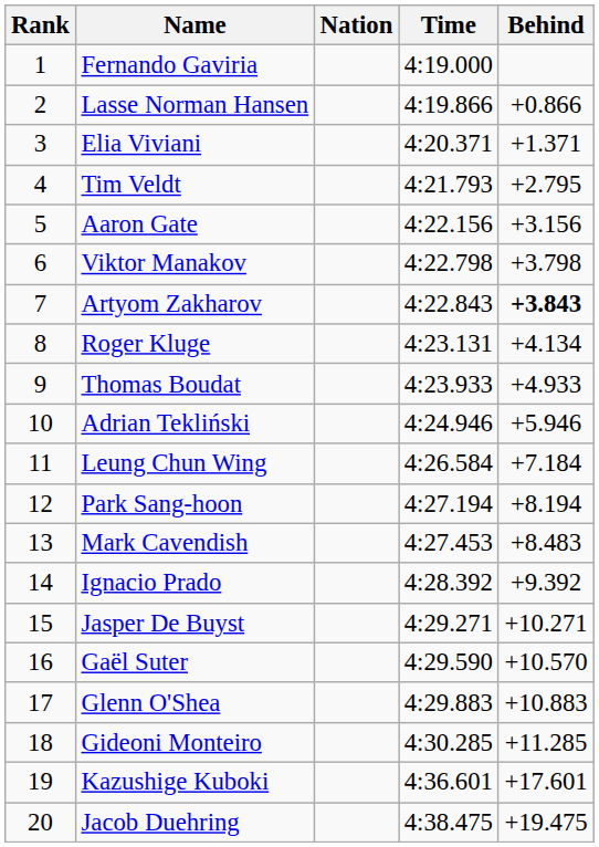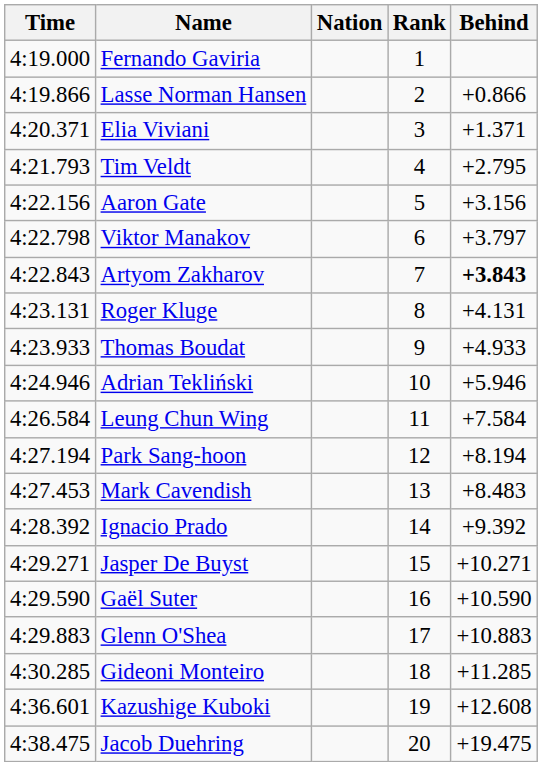columns swapped: Rank <-> Time
Viktor Manakov | Behind: +3.798 -> +3.797
Roger Kluge | Behind: +4.134 -> +4.131
Leung Chun Wing | Behind: +7.184 -> +7.584
Gaël Suter | Behind: +10.570 -> +10.590
Kazushige Kuboki | Behind: +17.601 -> +12.608
